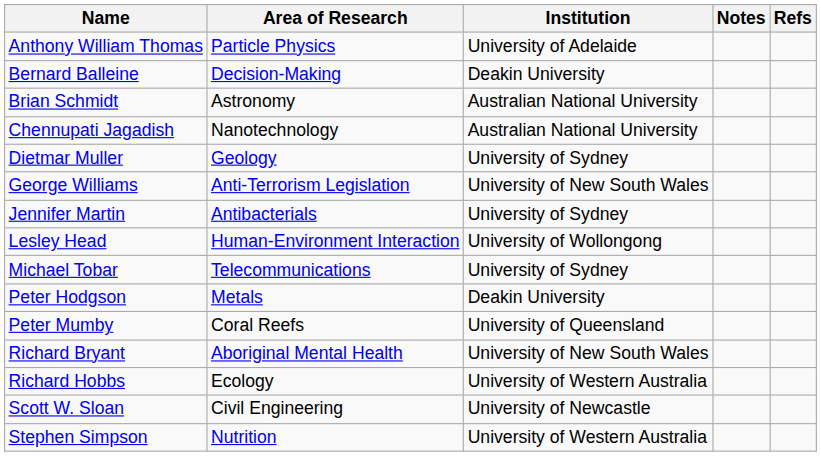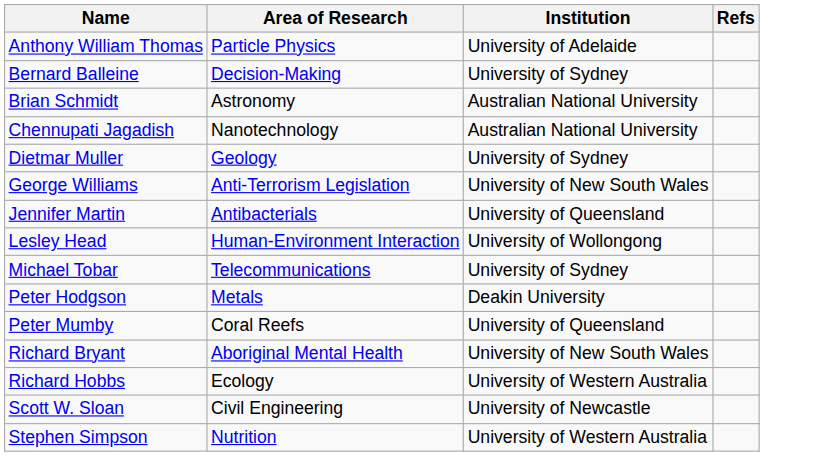- column: Notes
Bernard Balleine | Institution: Deakin University -> University of Sydney
Jennifer Martin | Institution: University of Sydney -> University of Queensland
